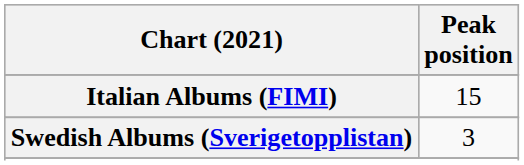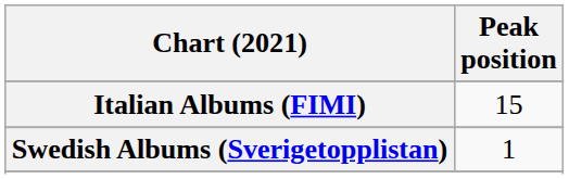Swedish Albums (Sverigetopplistan) | Peak position: 3 -> 1
